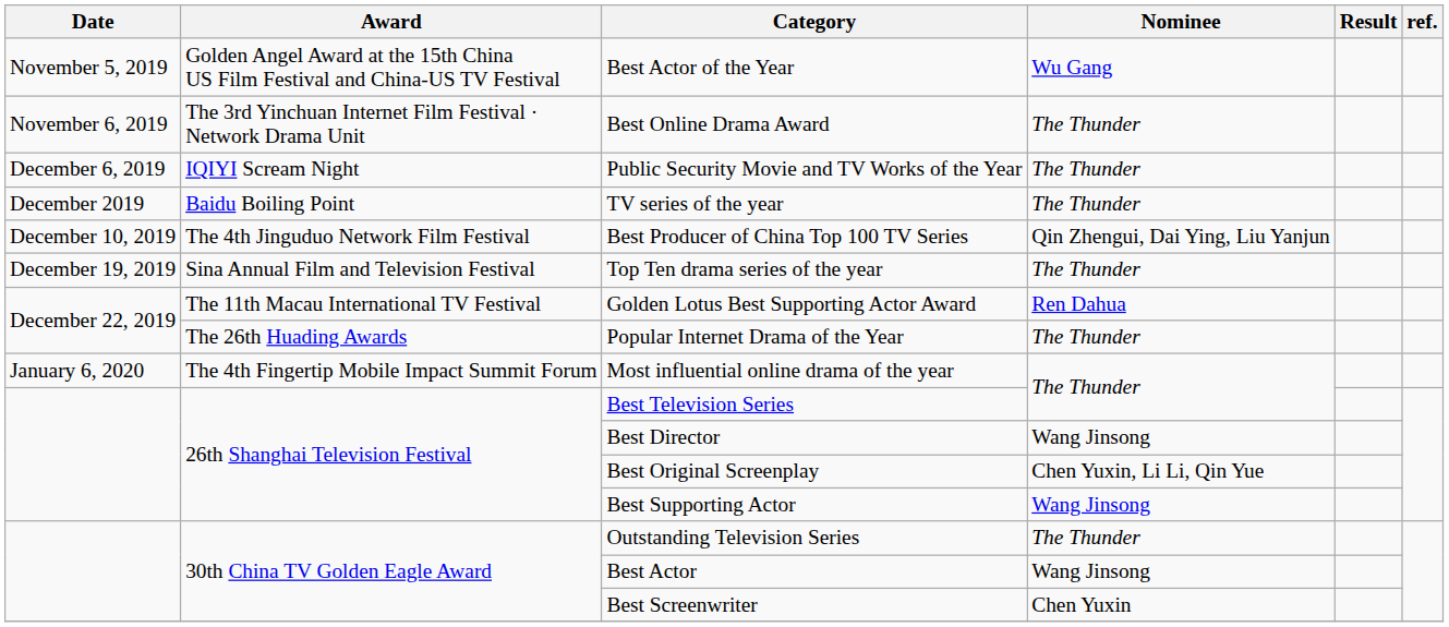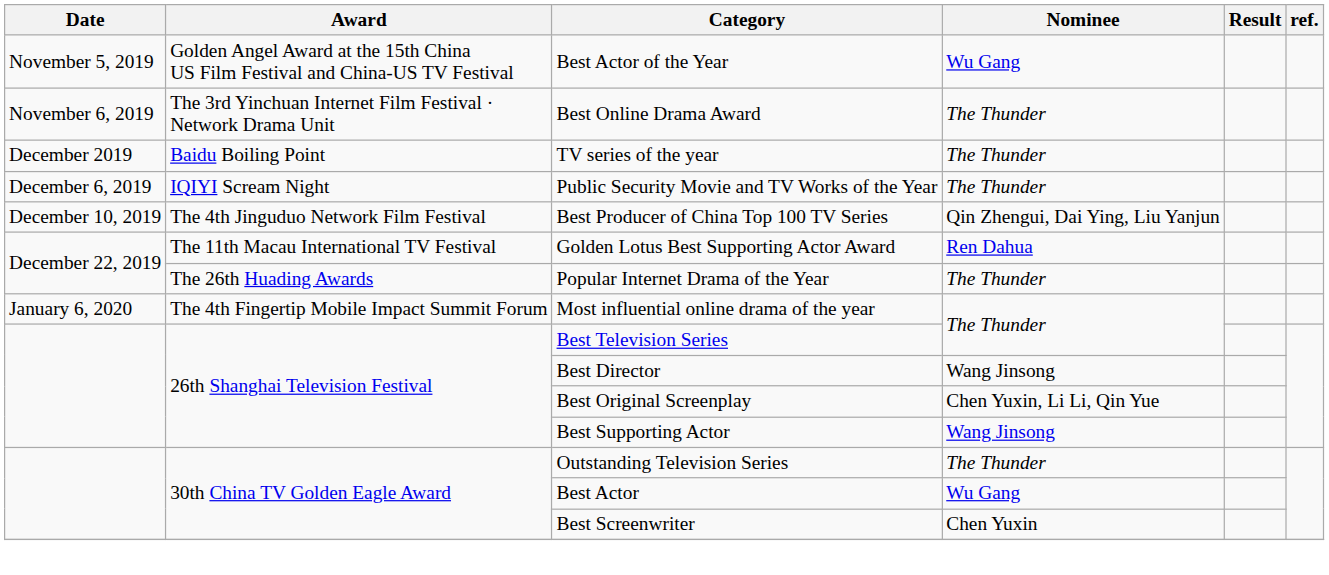rows swapped: Public Security Movie and TV Works of the Year <-> TV series of the year
- row: December 19, 2019 | Sina Annual Film and Television Festival | Top Ten drama series of the year | The Thunder
Best Actor | Nominee: Wang Jinsong -> Wu Gang
